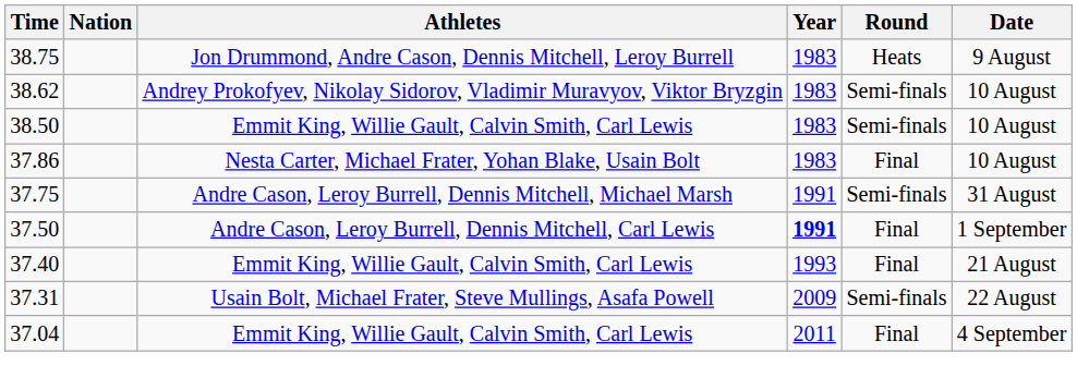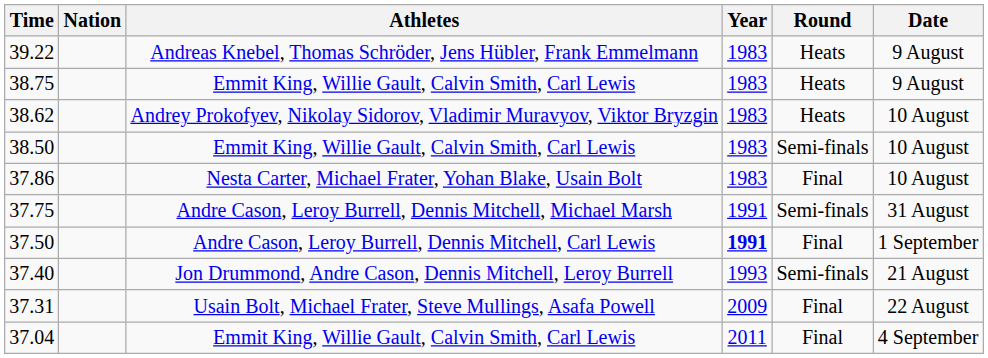+ row: 39.22 | Andreas Knebel, Thomas Schröder, Jens Hübler, Frank Emmelmann | 1983 | Heats | 9 August
38.75 | Athletes: Jon Drummond, Andre Cason, Dennis Mitchell, Leroy Burrell -> Emmit King, Willie Gault, Calvin Smith, Carl Lewis
38.62 | Round: Semi-finals -> Heats
37.40 | Athletes: Emmit King, Willie Gault, Calvin Smith, Carl Lewis -> Jon Drummond, Andre Cason, Dennis Mitchell, Leroy Burrell
37.40 | Round: Final -> Semi-finals
37.31 | Round: Semi-finals -> Final
